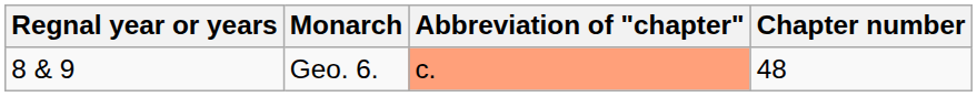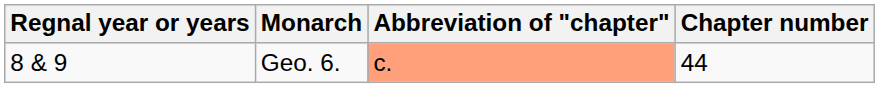Geo. 6. | Chapter number: 48 -> 44
